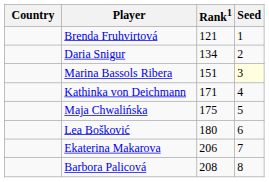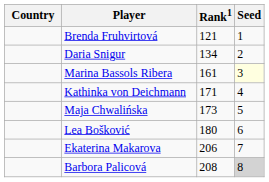Marina Bassols Ribera | Rank1: 151 -> 161
Maja Chwalińska | Rank1: 175 -> 173
Barbora Palicová | Seed: no background -> lightgrey background
